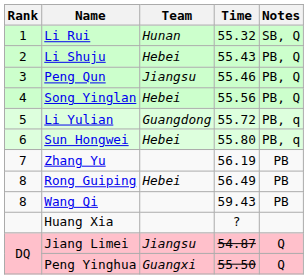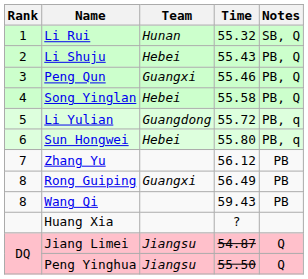Peng Qun | Team: Jiangsu -> Guangxi
Song Yinglan | Time: 55.56 -> 55.58
Zhang Yu | Time: 56.19 -> 56.12
Rong Guiping | Team: Hebei -> Guangxi
Peng Yinghua | Team: Guangxi -> Jiangsu
